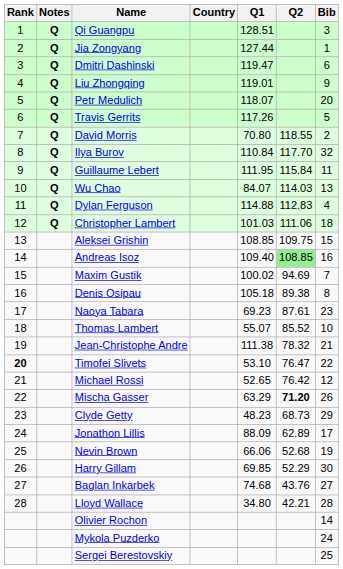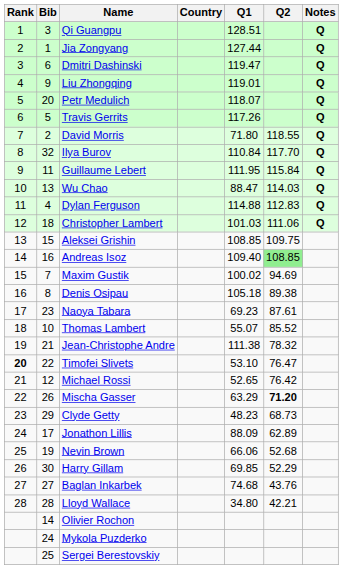columns swapped: Bib <-> Notes
David Morris | Q1: 70.80 -> 71.80
Wu Chao | Q1: 84.07 -> 88.47
